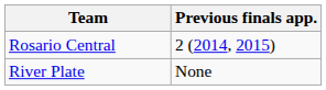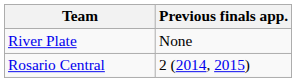rows swapped: River Plate <-> Rosario Central
